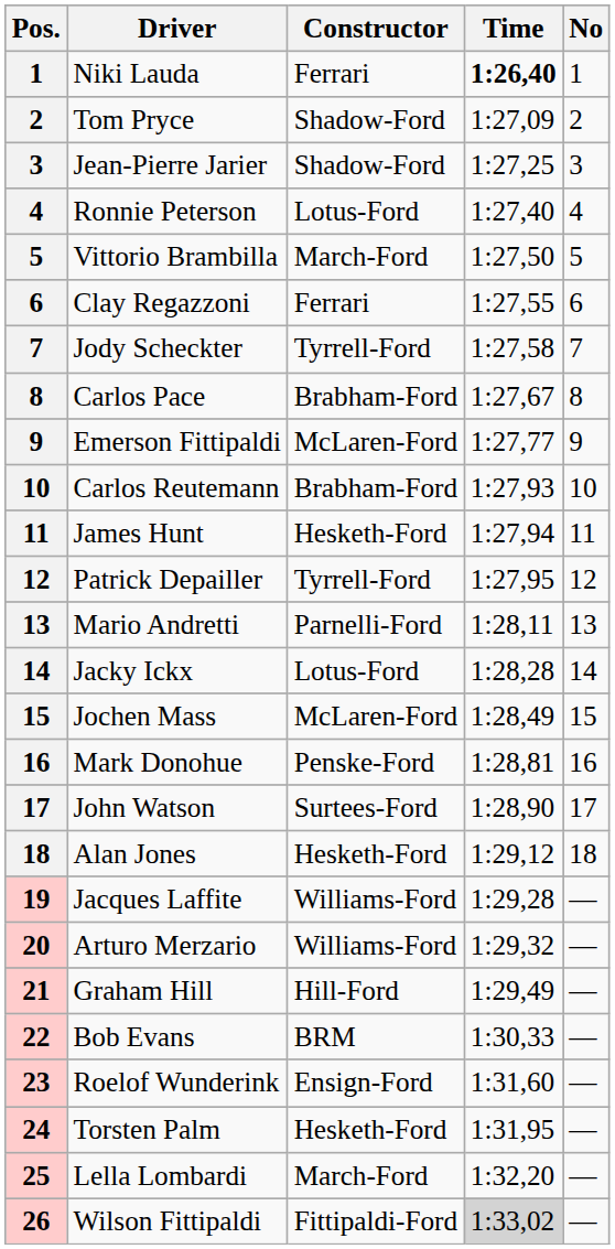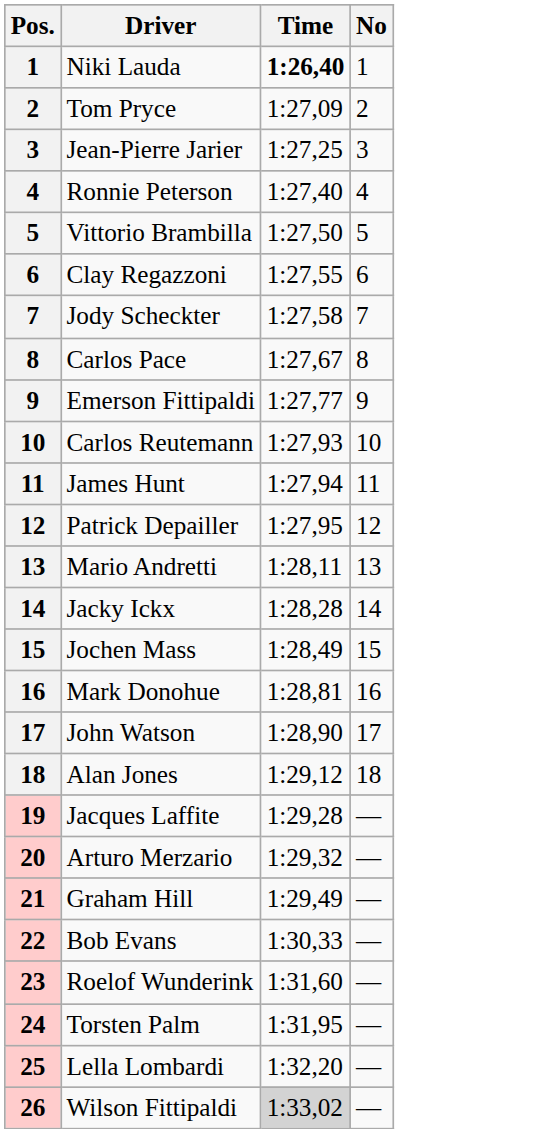- column: Constructor | Ferrari | Shadow-Ford | Shadow-Ford | Lotus-Ford | March-Ford | Ferrari | Tyrrell-Ford | Brabham-Ford | McLaren-Ford | Brabham-Ford | Hesketh-Ford | Tyrrell-Ford | Parnelli-Ford | Lotus-Ford | McLaren-Ford | Penske-Ford | Surtees-Ford | Hesketh-Ford | Williams-Ford | Williams-Ford | Hill-Ford | BRM | Ensign-Ford | Hesketh-Ford | March-Ford | Fittipaldi-Ford
